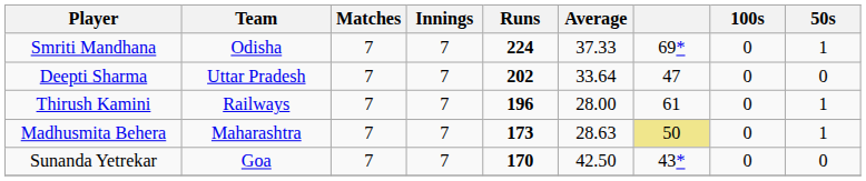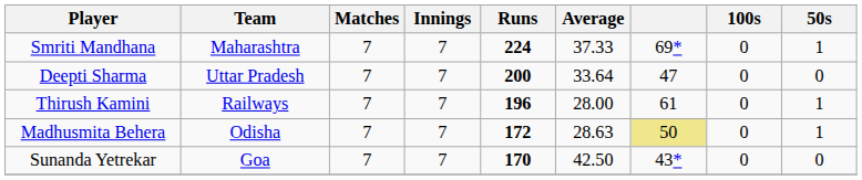Smriti Mandhana | Team: Odisha -> Maharashtra
Deepti Sharma | Runs: 202 -> 200
Madhusmita Behera | Team: Maharashtra -> Odisha
Madhusmita Behera | Runs: 173 -> 172
